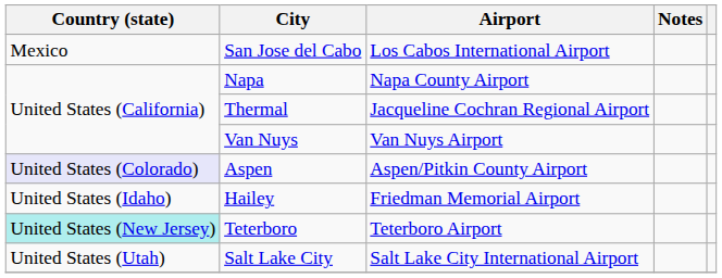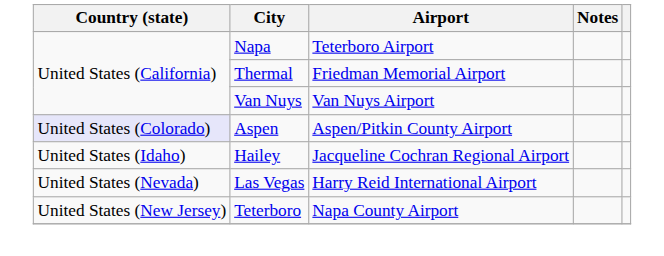- row: Mexico | San Jose del Cabo | Los Cabos International Airport
Napa | Airport: Napa County Airport -> Teterboro Airport
Thermal | Airport: Jacqueline Cochran Regional Airport -> Friedman Memorial Airport
Hailey | Airport: Friedman Memorial Airport -> Jacqueline Cochran Regional Airport
+ row: United States (Nevada) | Las Vegas | Harry Reid International Airport
Teterboro | Country (state): paleturquoise background -> no background
Teterboro | Airport: Teterboro Airport -> Napa County Airport
- row: United States (Utah) | Salt Lake City | Salt Lake City International Airport
